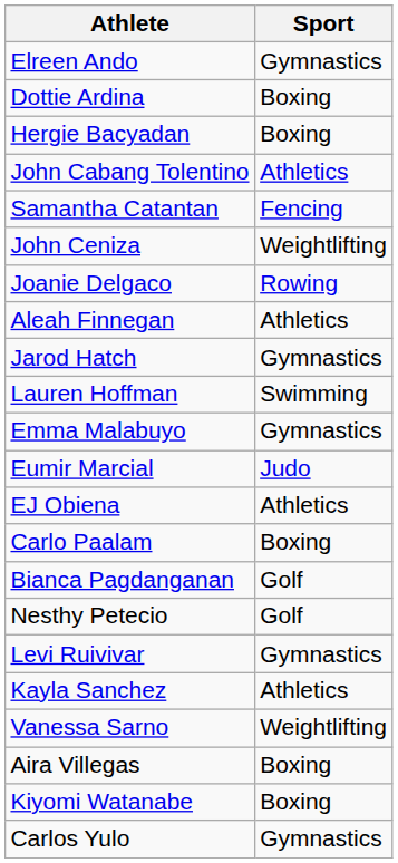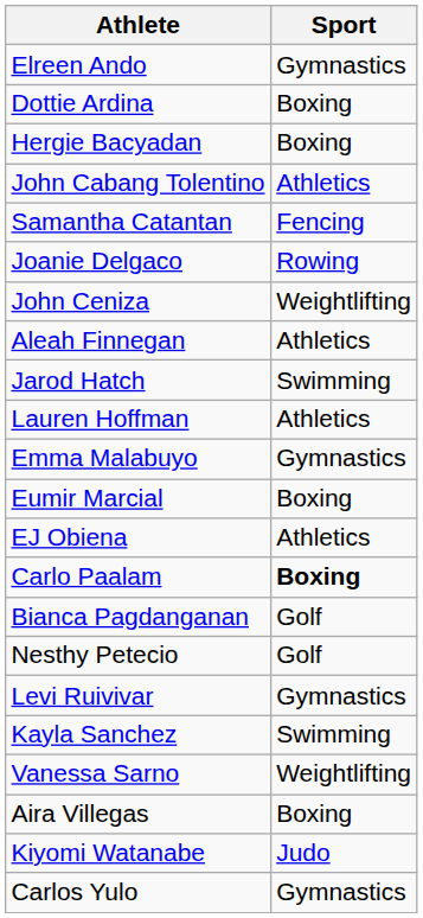rows swapped: John Ceniza <-> Joanie Delgaco
Jarod Hatch | Sport: Gymnastics -> Swimming
Lauren Hoffman | Sport: Swimming -> Athletics
Eumir Marcial | Sport: Judo -> Boxing
Carlo Paalam | Sport: normal -> bold
Kayla Sanchez | Sport: Athletics -> Swimming
Kiyomi Watanabe | Sport: Boxing -> Judo
